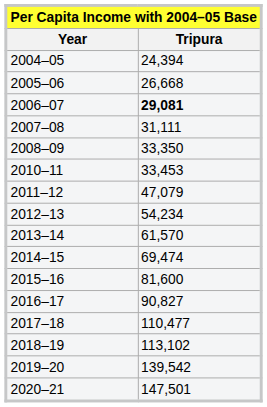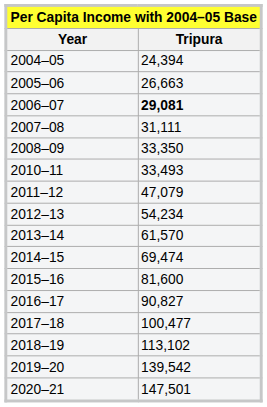2005–06 | Tripura: 26,668 -> 26,663
2010–11 | Tripura: 33,453 -> 33,493
2017–18 | Tripura: 110,477 -> 100,477
